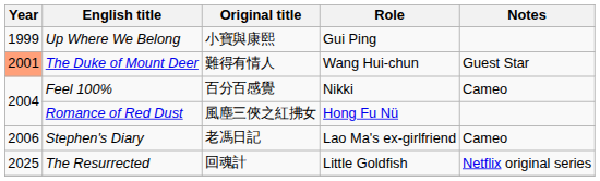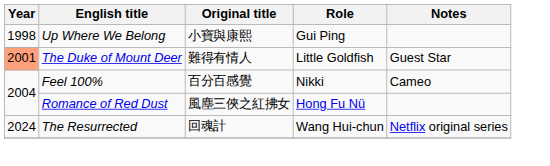Up Where We Belong | Year: 1999 -> 1998
The Duke of Mount Deer | Role: Wang Hui-chun -> Little Goldfish
- row: 2006 | Stephen's Diary | 老馮日記 | Lao Ma's ex-girlfriend | Cameo
The Resurrected | Year: 2025 -> 2024
The Resurrected | Role: Little Goldfish -> Wang Hui-chun
